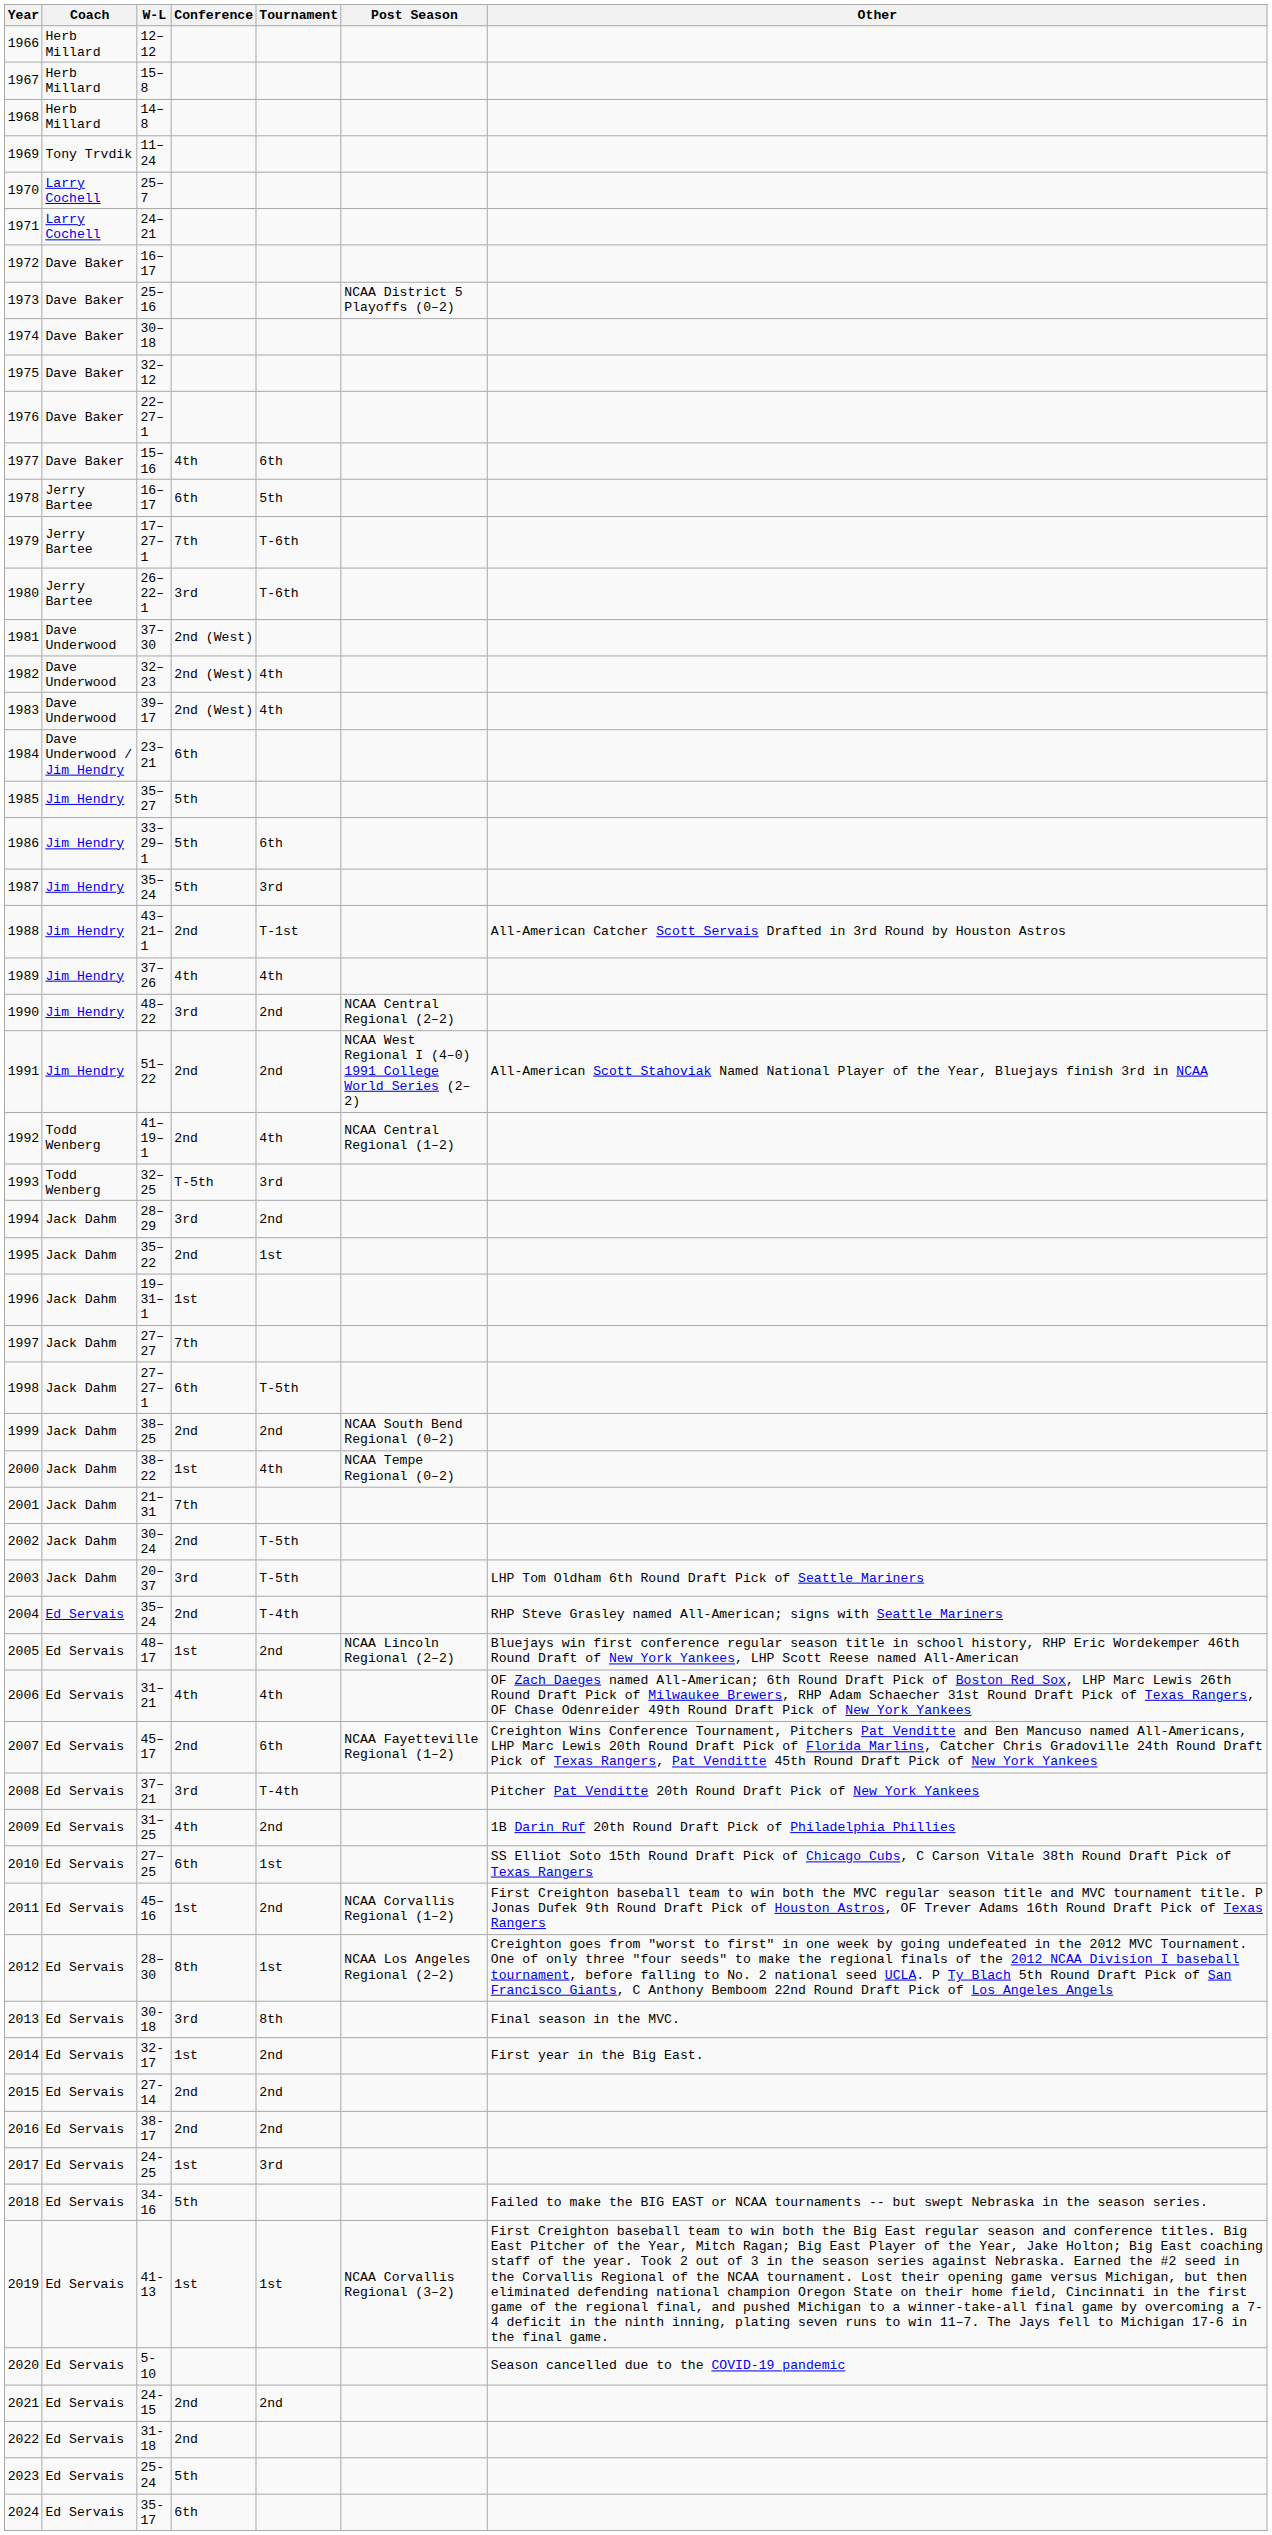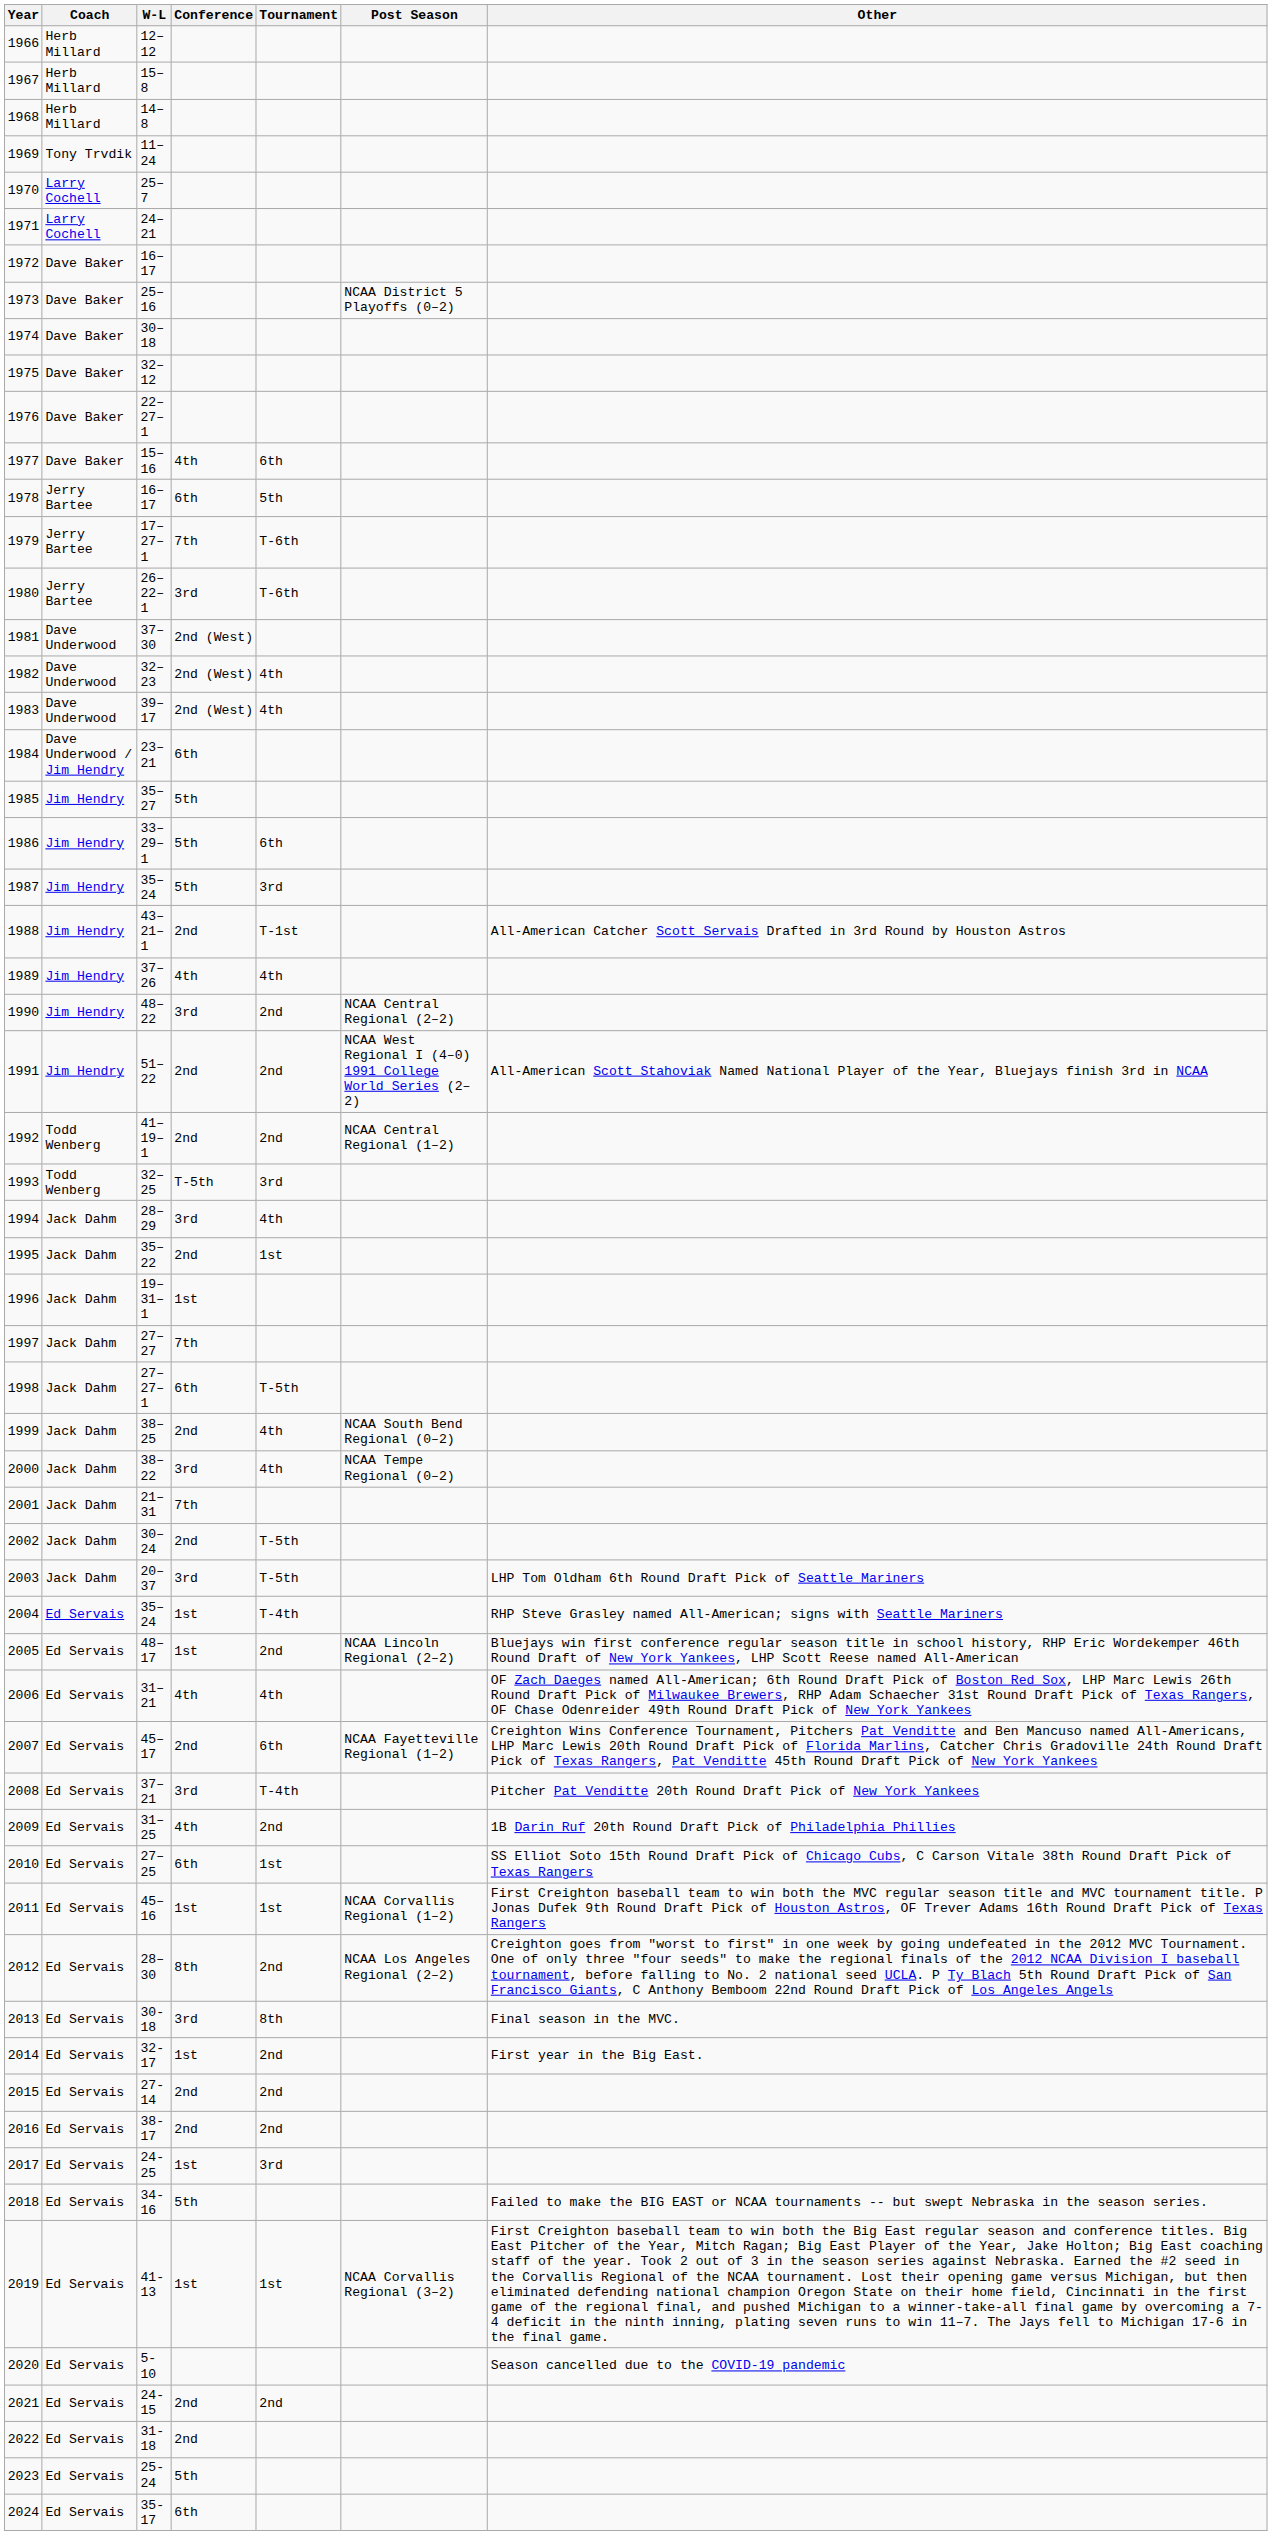1992 | Tournament: 4th -> 2nd
1994 | Tournament: 2nd -> 4th
1999 | Tournament: 2nd -> 4th
2000 | Conference: 1st -> 3rd
2004 | Conference: 2nd -> 1st
2011 | Tournament: 2nd -> 1st
2012 | Tournament: 1st -> 2nd
